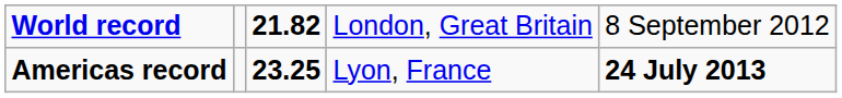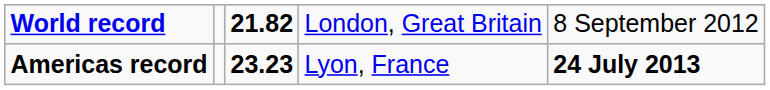Americas record | column 3: 23.25 -> 23.23
